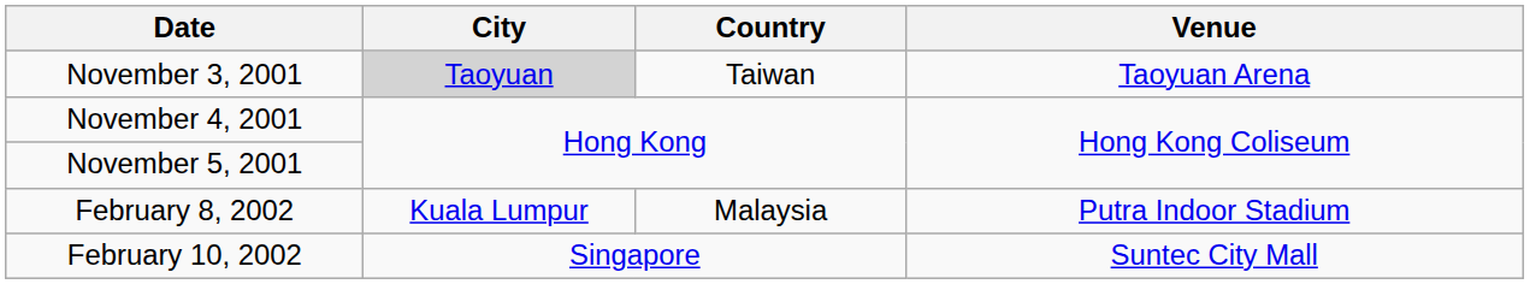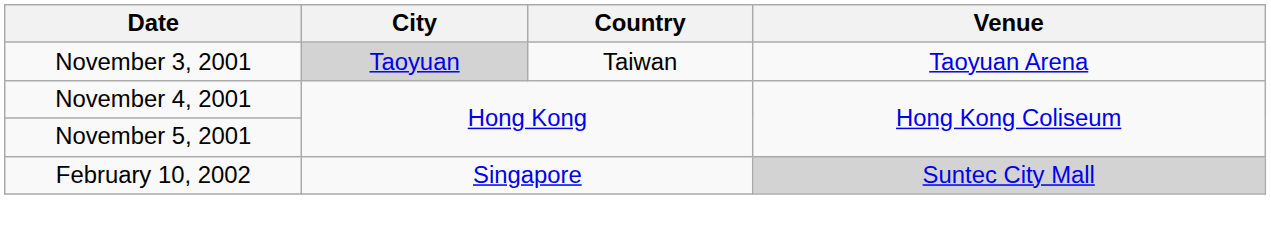- row: February 8, 2002 | Kuala Lumpur | Malaysia | Putra Indoor Stadium
February 10, 2002 | Venue: no background -> lightgrey background
